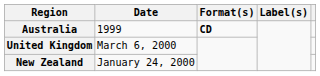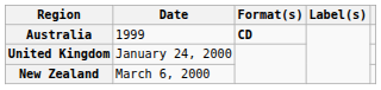United Kingdom | Date: March 6, 2000 -> January 24, 2000
New Zealand | Date: January 24, 2000 -> March 6, 2000
